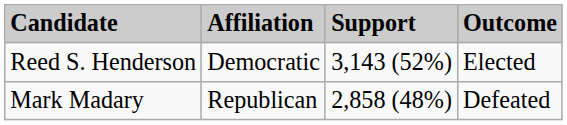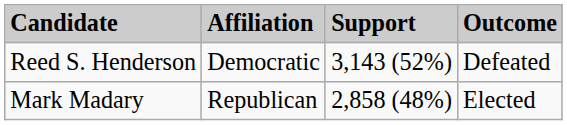Reed S. Henderson | Outcome: Elected -> Defeated
Mark Madary | Outcome: Defeated -> Elected
